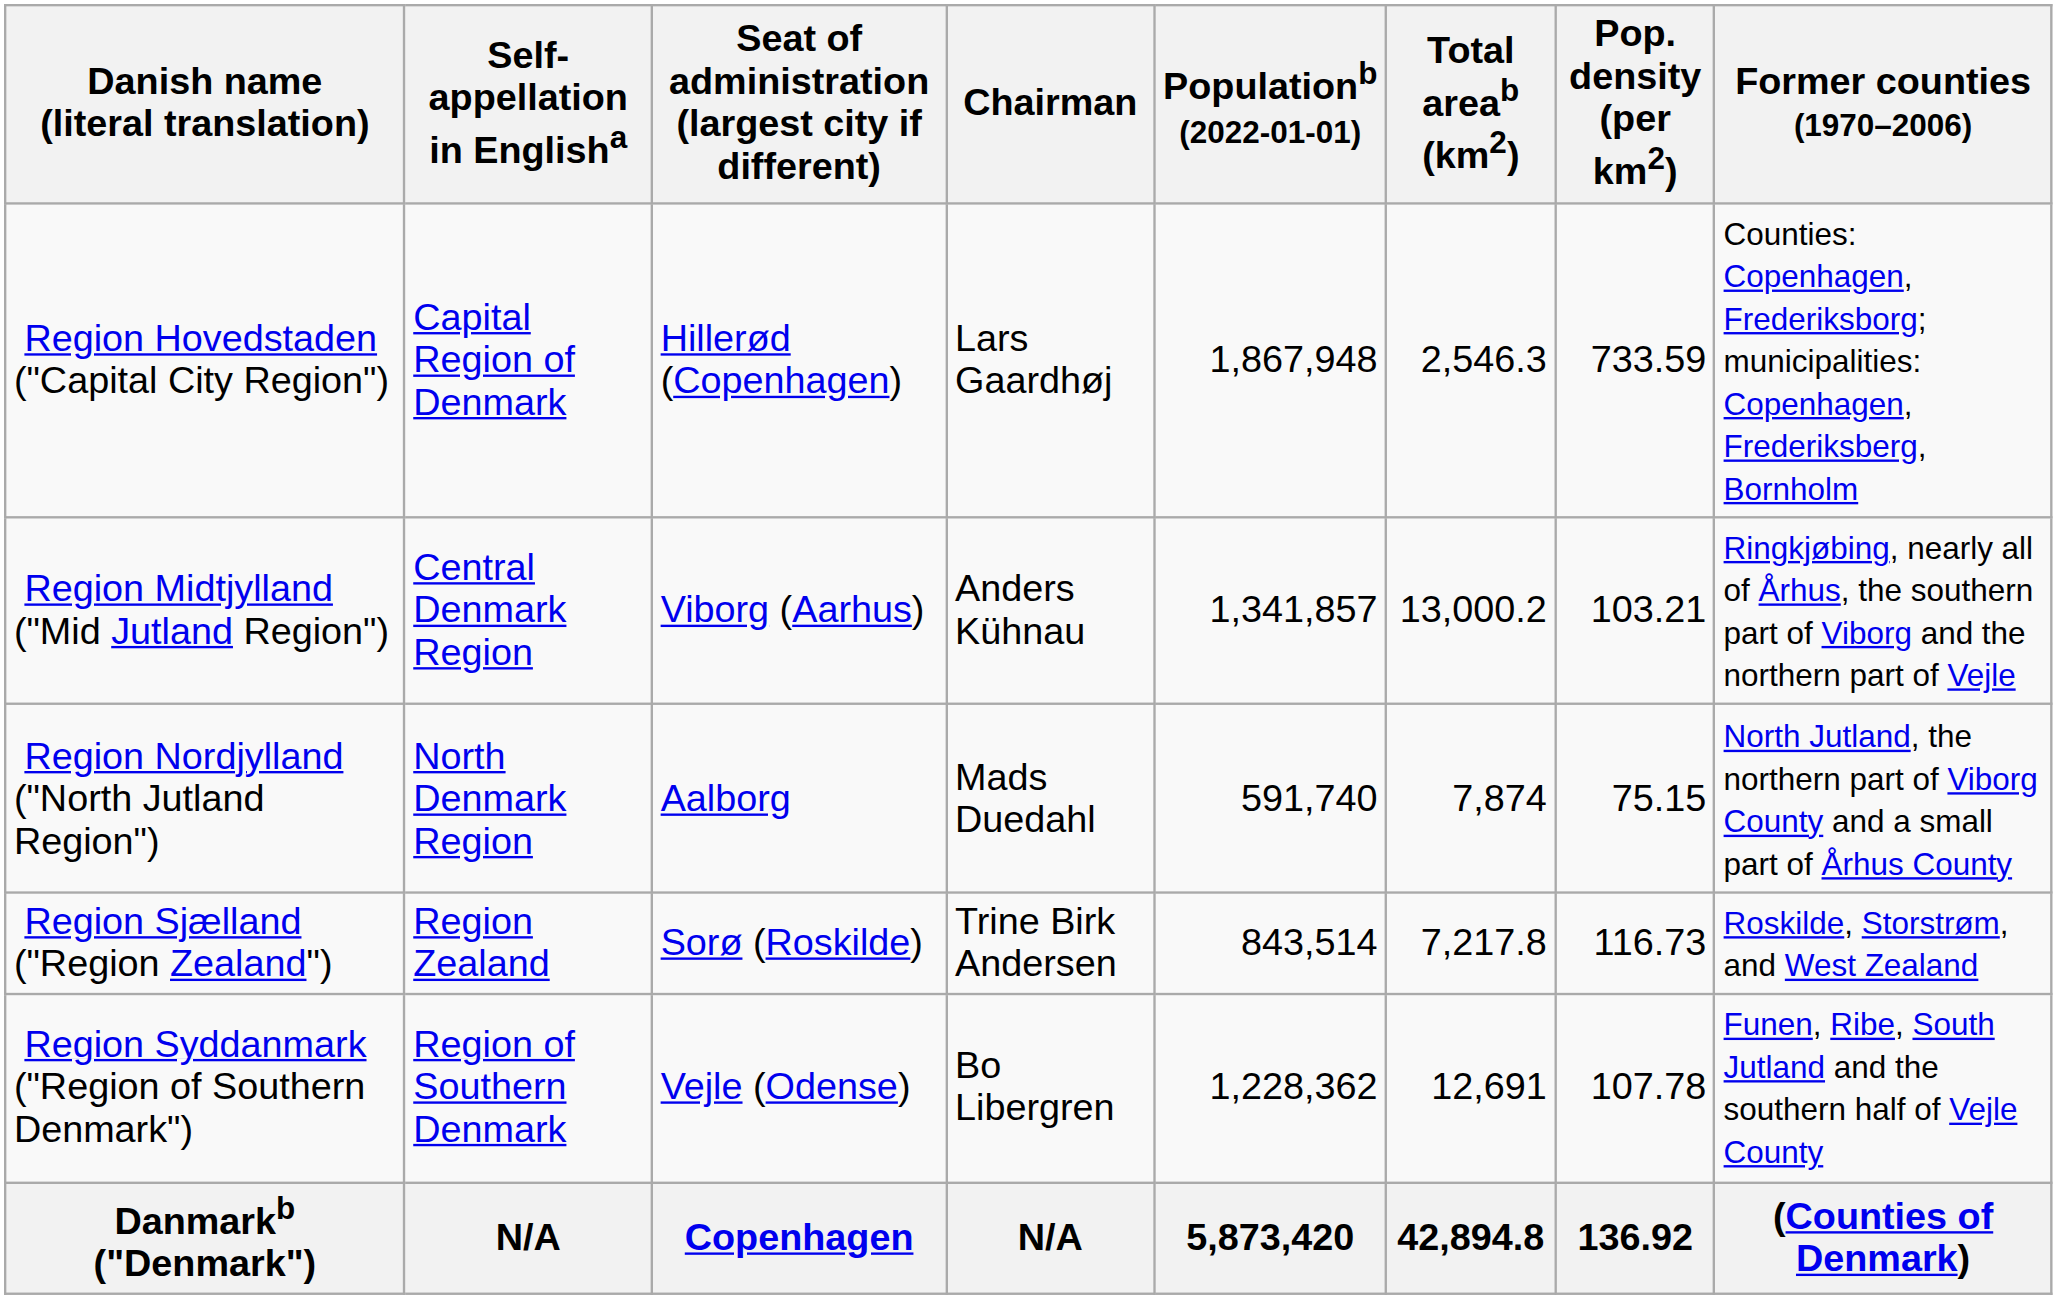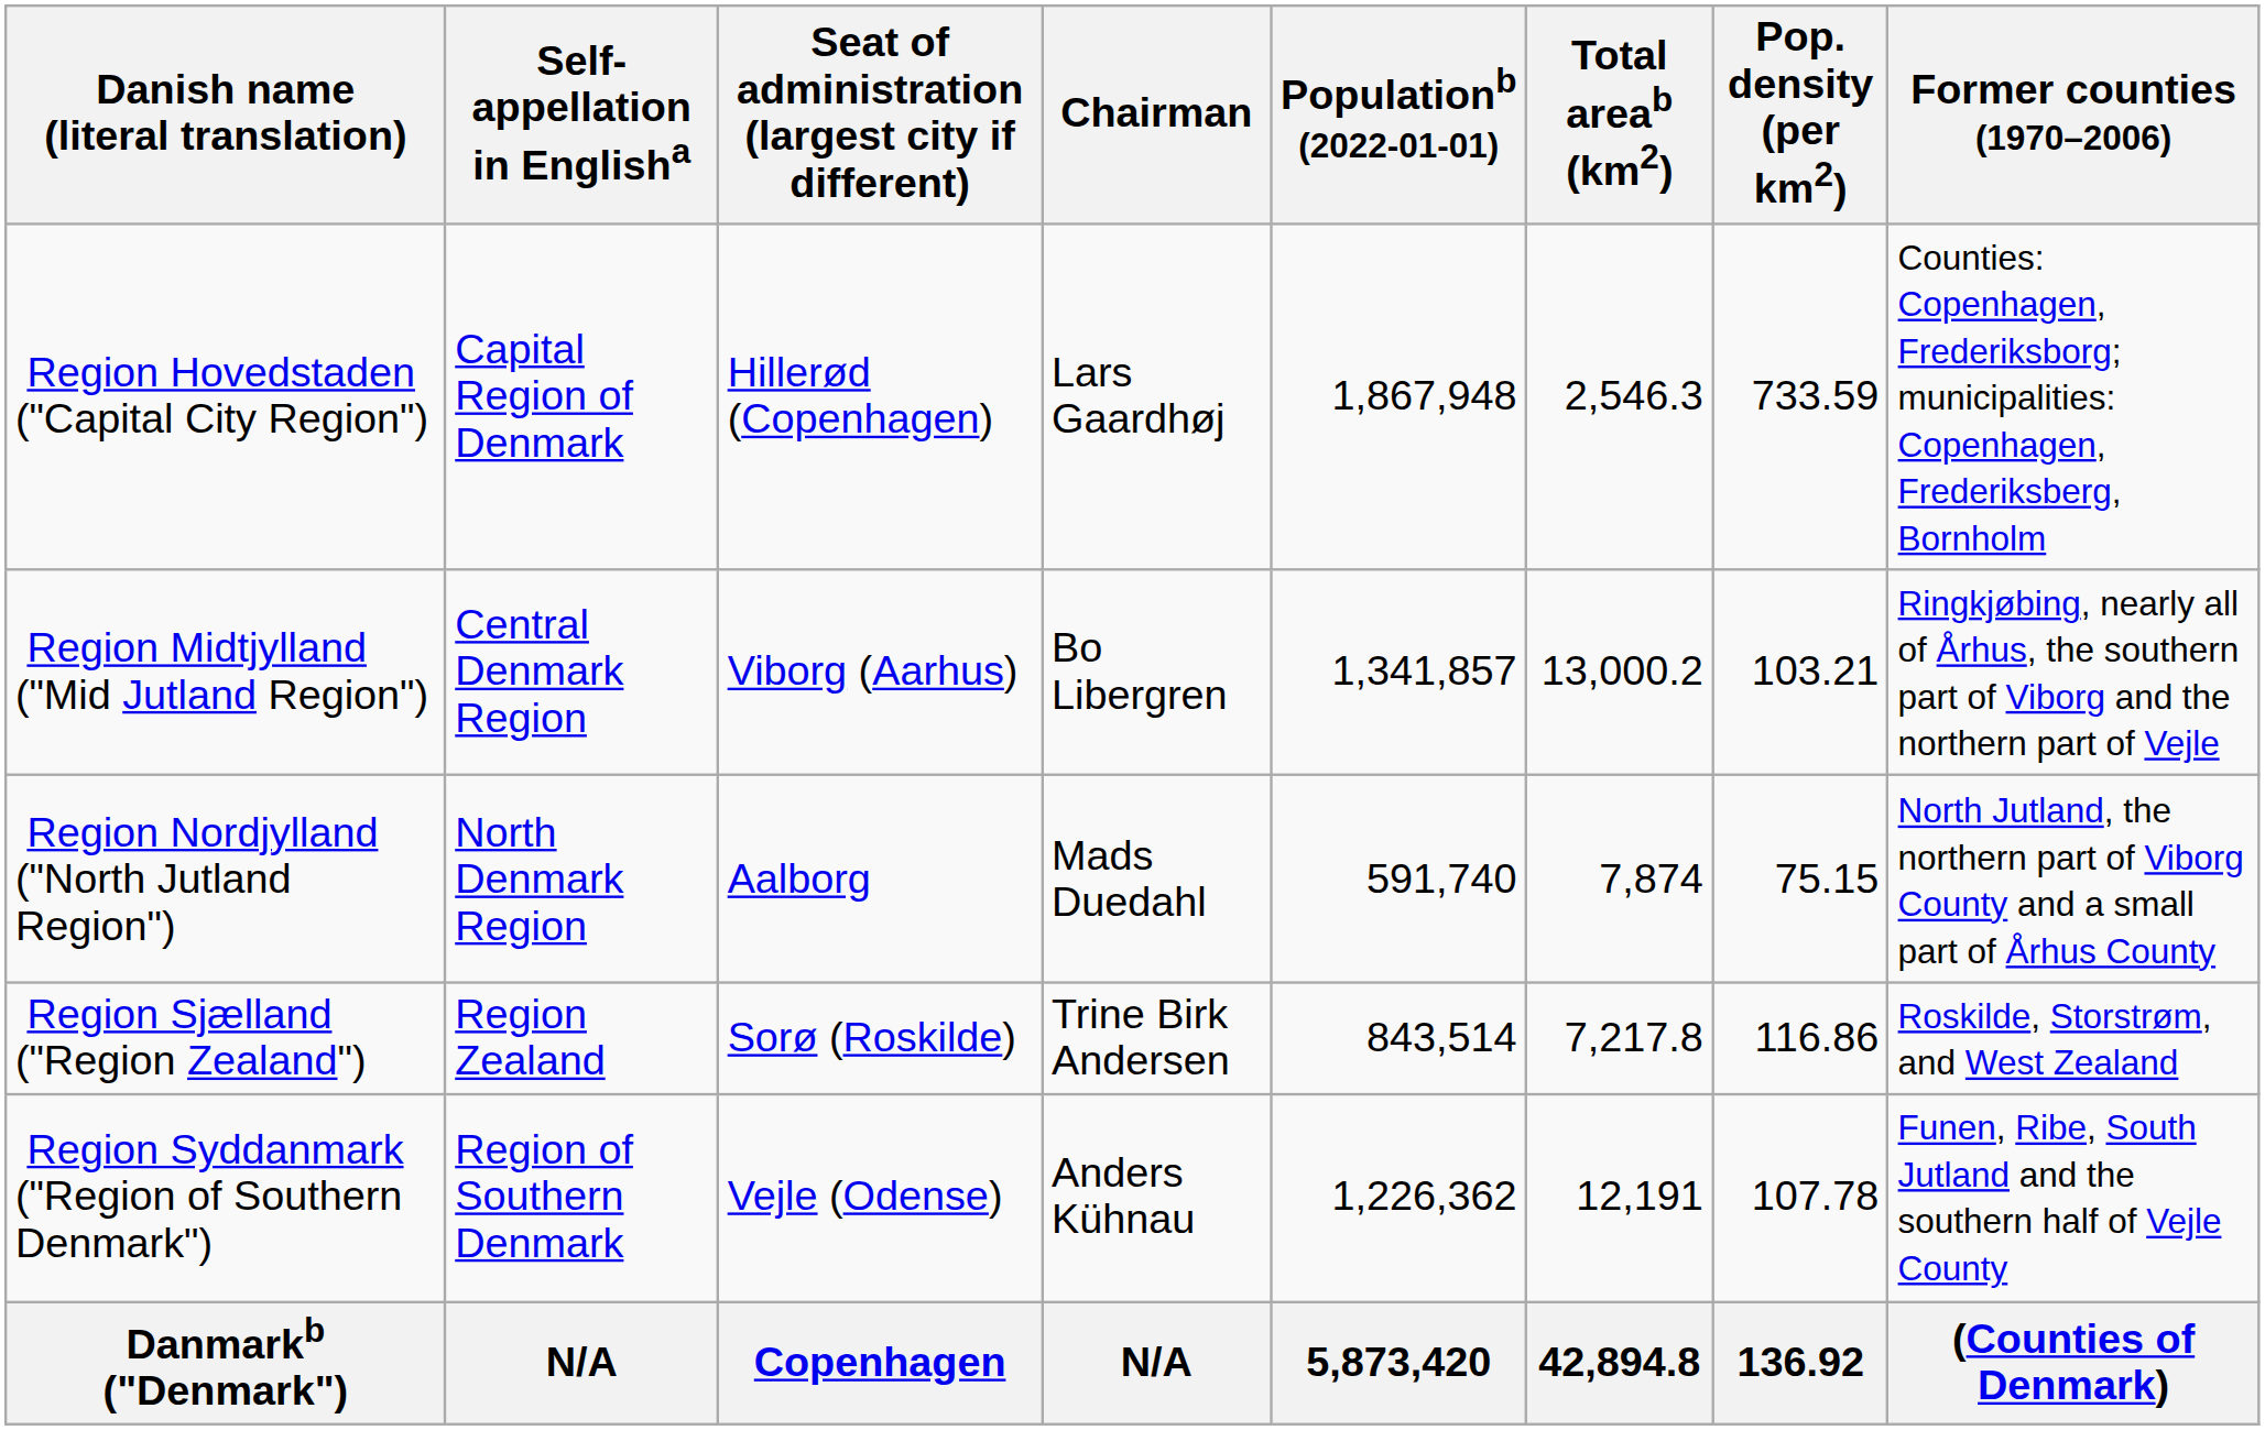Region Midtjylland ("Mid Jutland Region") | Chairman: Anders Kühnau -> Bo Libergren
Region Sjælland ("Region Zealand") | Pop. density (per km2): 116.73 -> 116.86
Region Syddanmark ("Region of Southern Denmark") | Chairman: Bo Libergren -> Anders Kühnau
Region Syddanmark ("Region of Southern Denmark") | Populationb (2022-01-01): 1,228,362 -> 1,226,362
Region Syddanmark ("Region of Southern Denmark") | Total areab (km2): 12,691 -> 12,191
